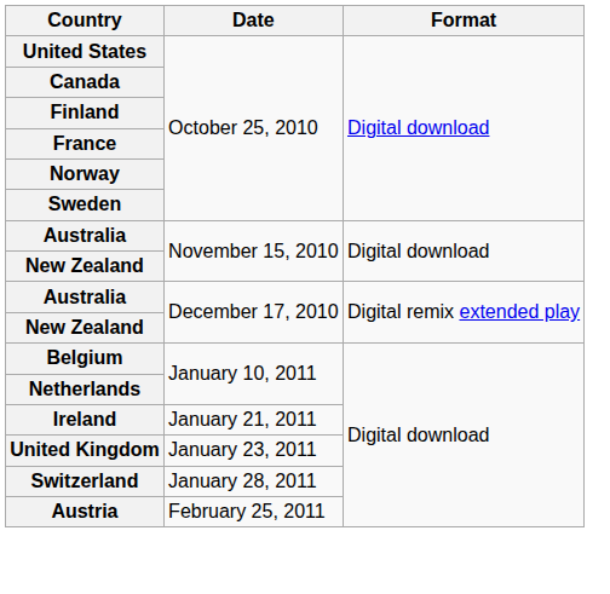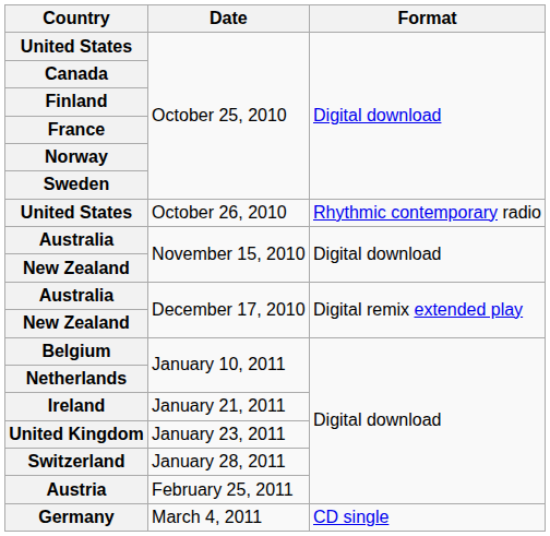+ row: United States | October 26, 2010 | Rhythmic contemporary radio
+ row: Germany | March 4, 2011 | CD single
